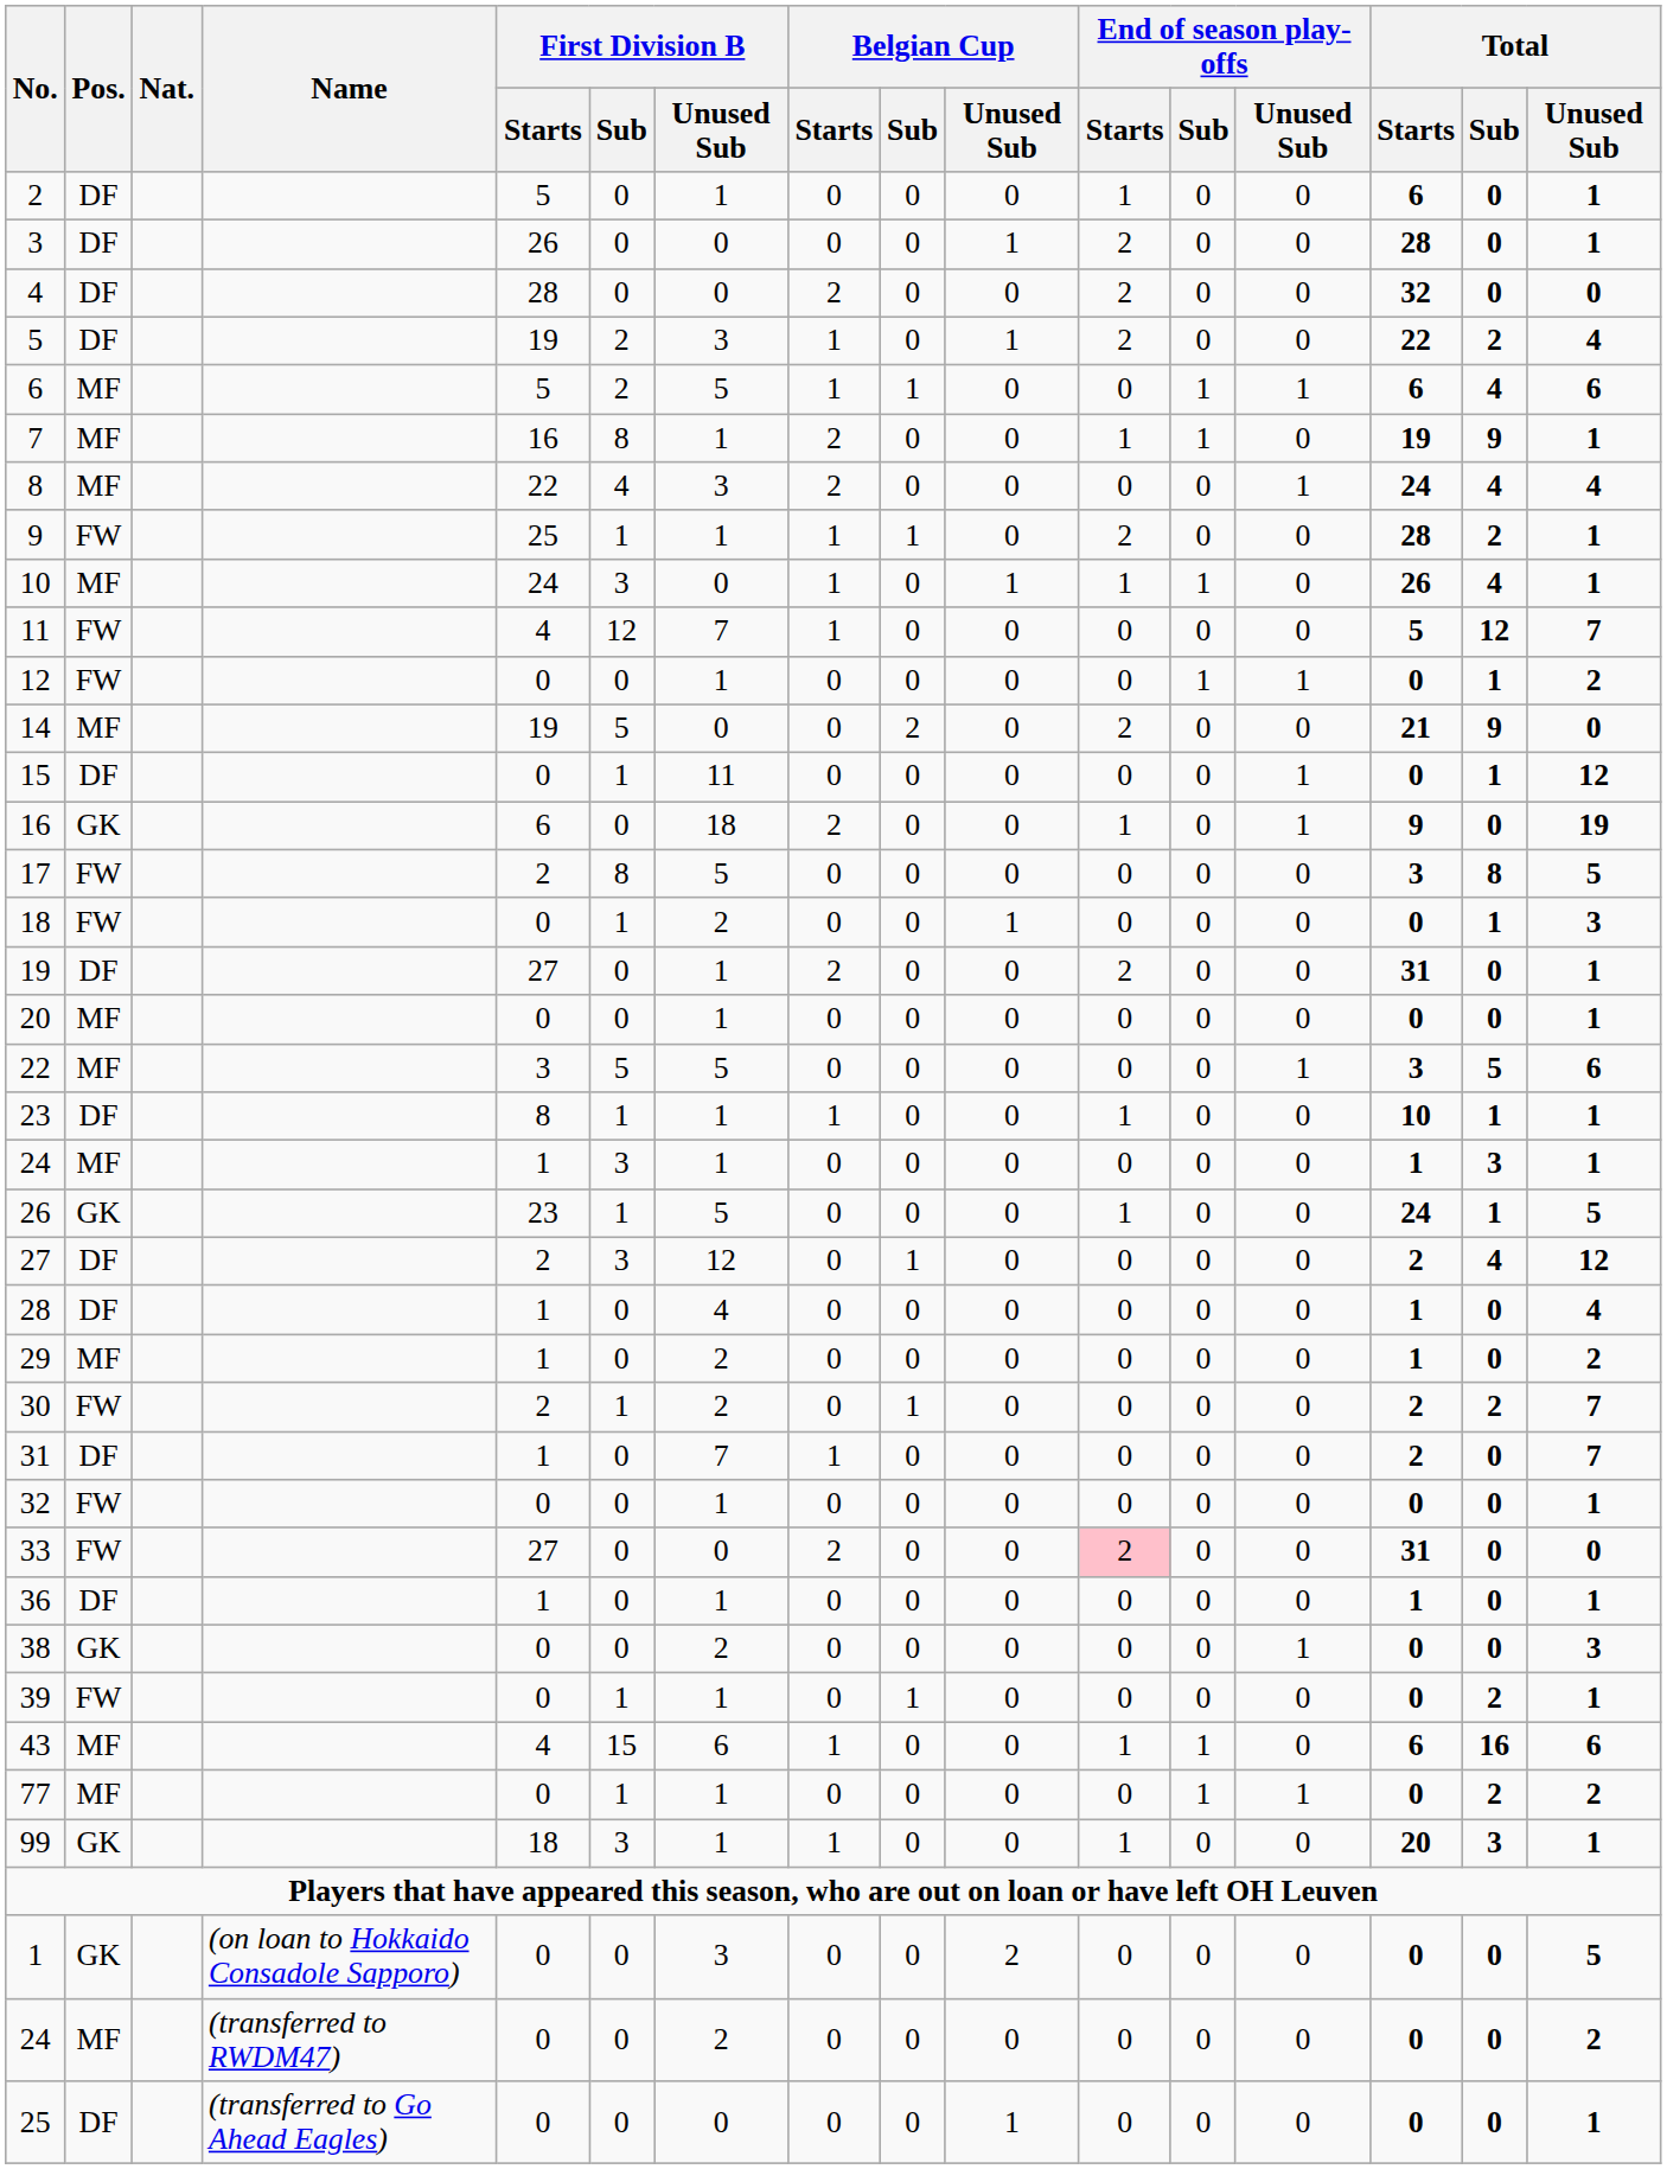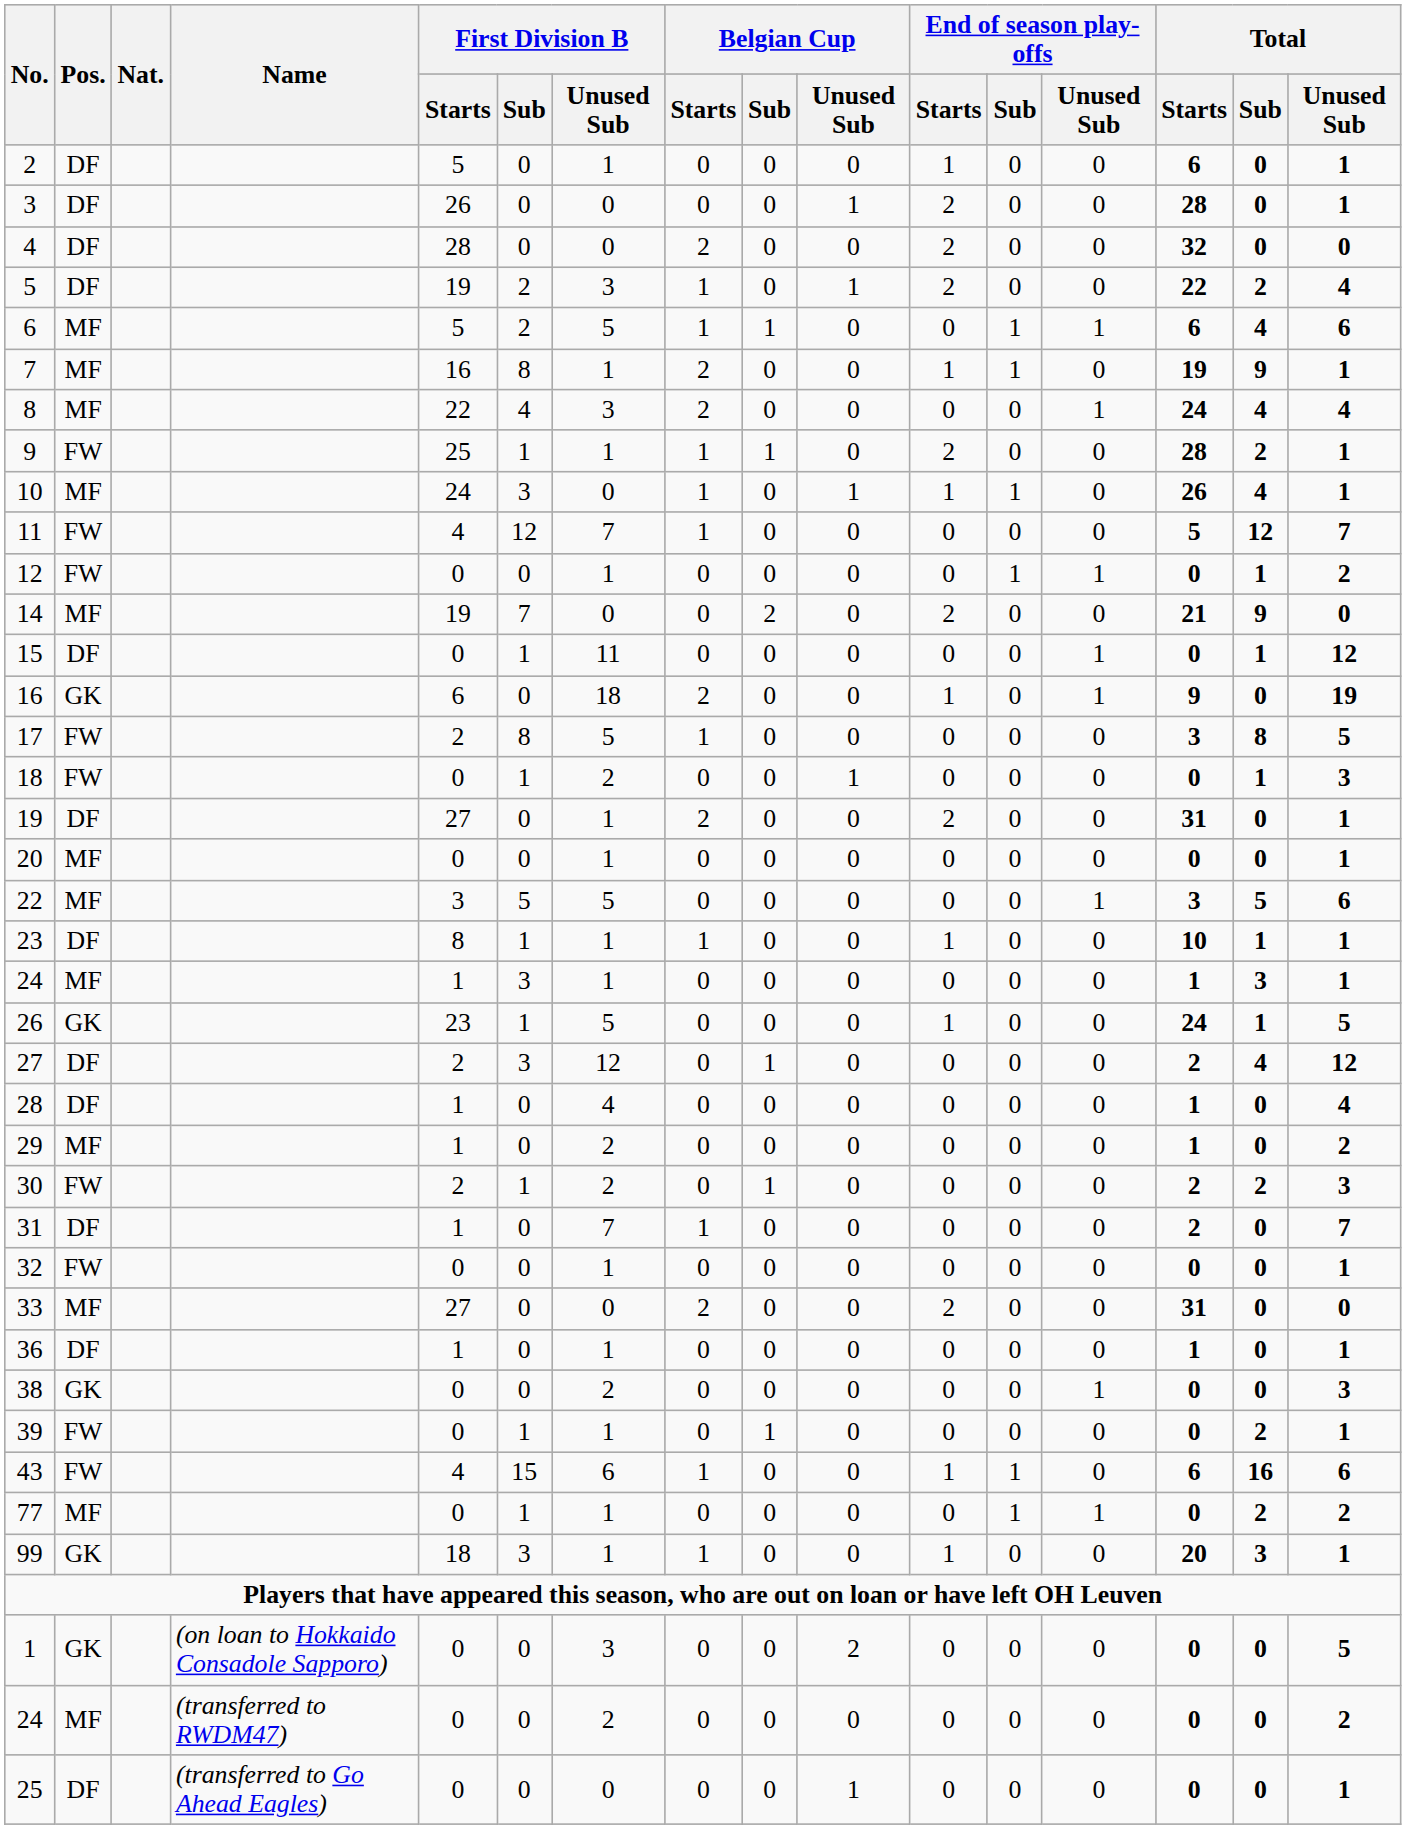14 | First Division B / Sub: 5 -> 7
17 | Belgian Cup / Starts: 0 -> 1
30 | Total / Unused Sub: 7 -> 3
33 | Pos.: FW -> MF
33 | End of season play-offs / Starts: pink background -> no background
43 | Pos.: MF -> FW
